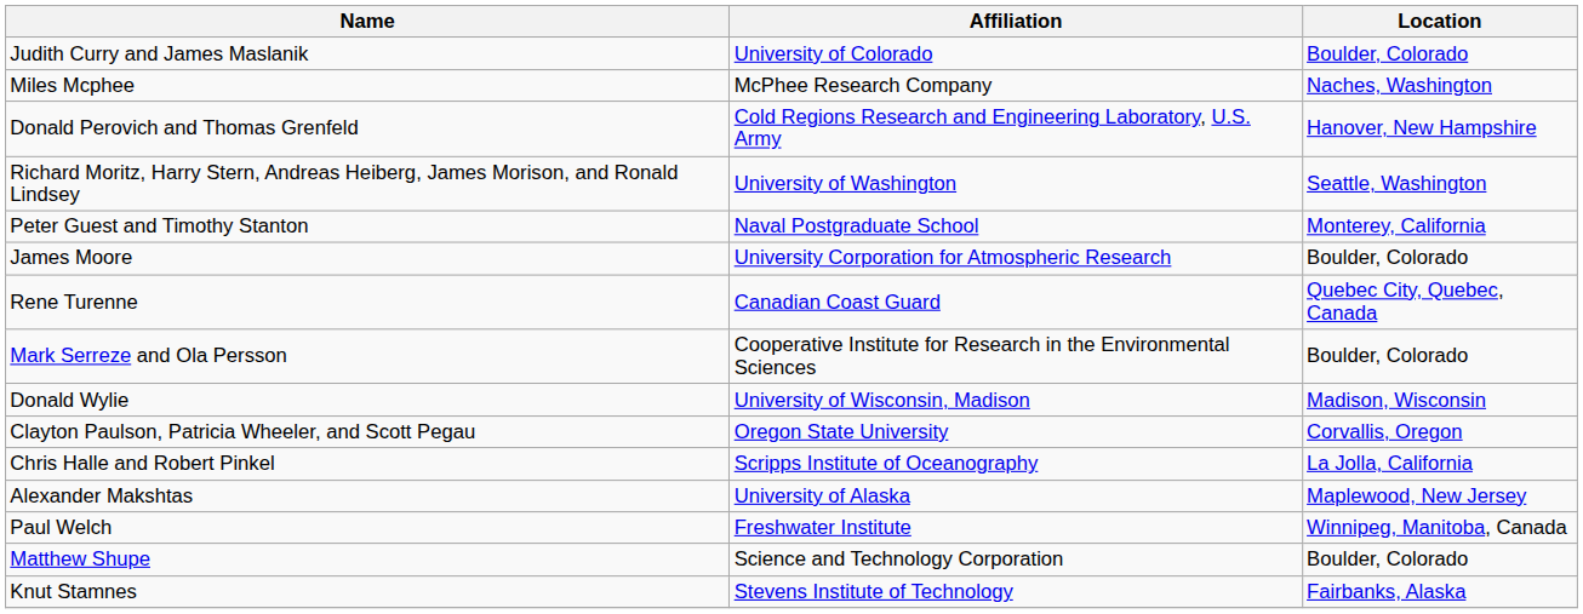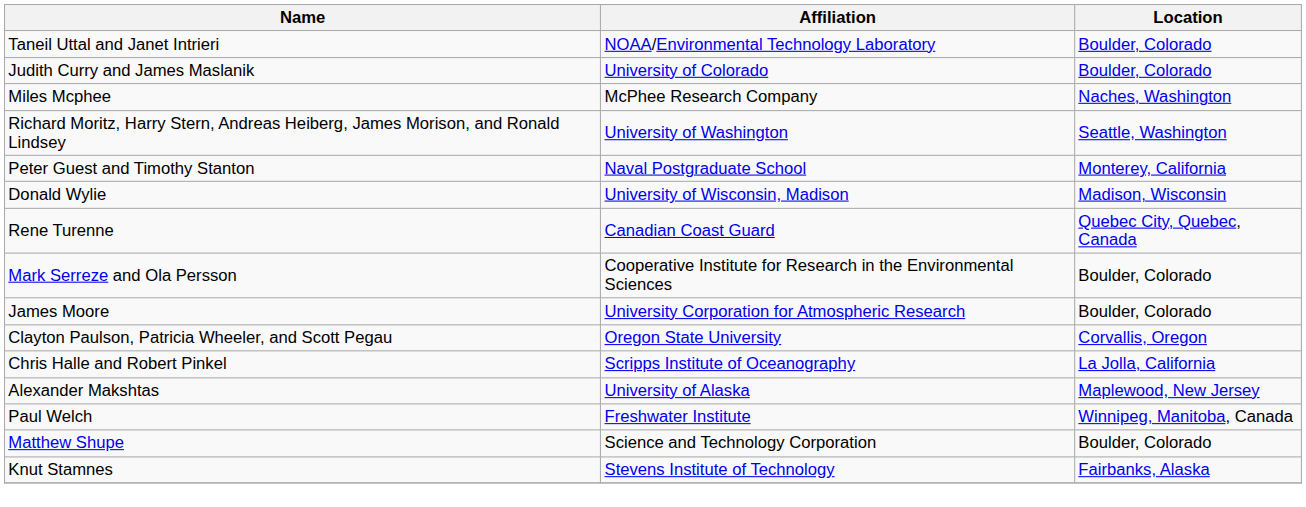+ row: Taneil Uttal and Janet Intrieri | NOAA/Environmental Technology Laboratory | Boulder, Colorado
- row: Donald Perovich and Thomas Grenfeld | Cold Regions Research and Engineering Laboratory, U.S. Army | Hanover, New Hampshire
rows swapped: James Moore <-> Donald Wylie
